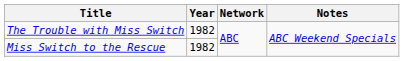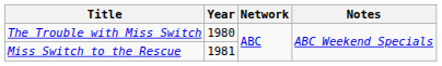The Trouble with Miss Switch | Year: 1982 -> 1980
Miss Switch to the Rescue | Year: 1982 -> 1981
